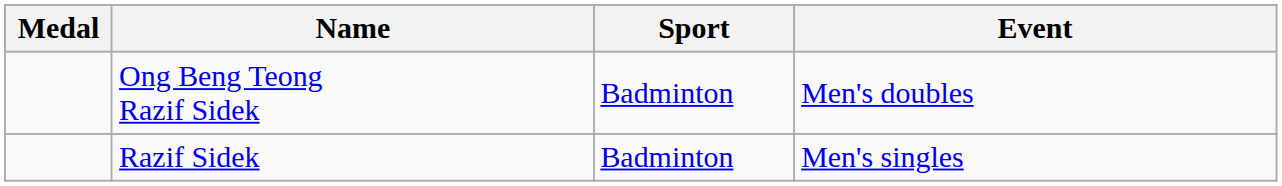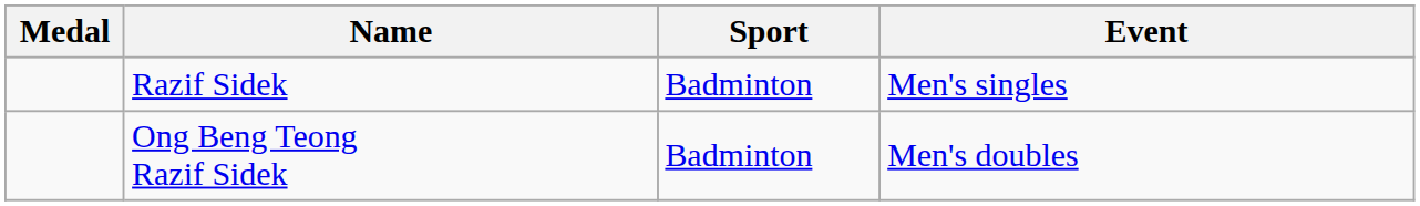rows swapped: Ong Beng Teong Razif Sidek <-> Razif Sidek
